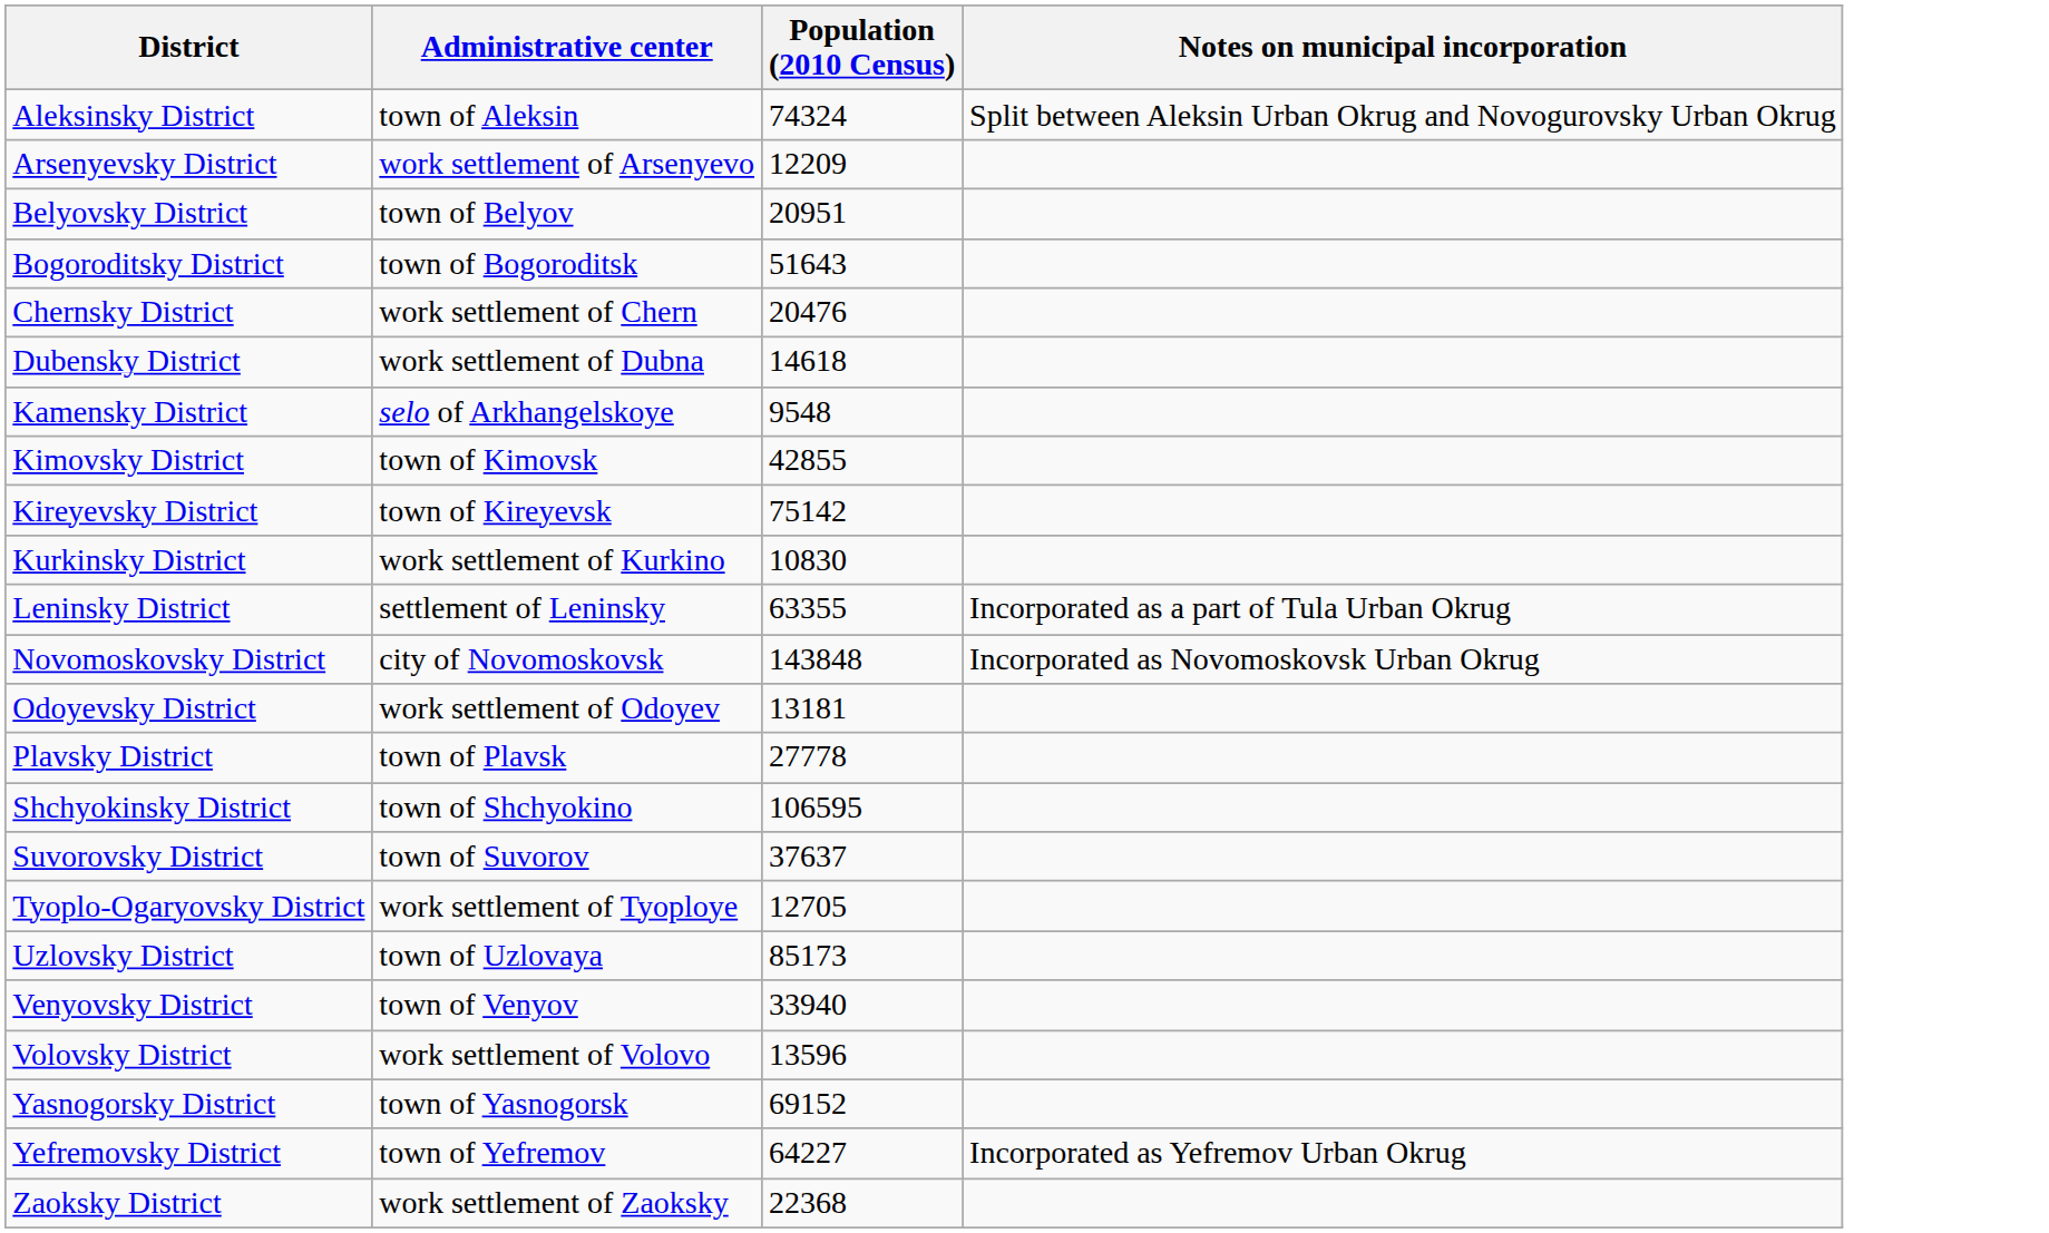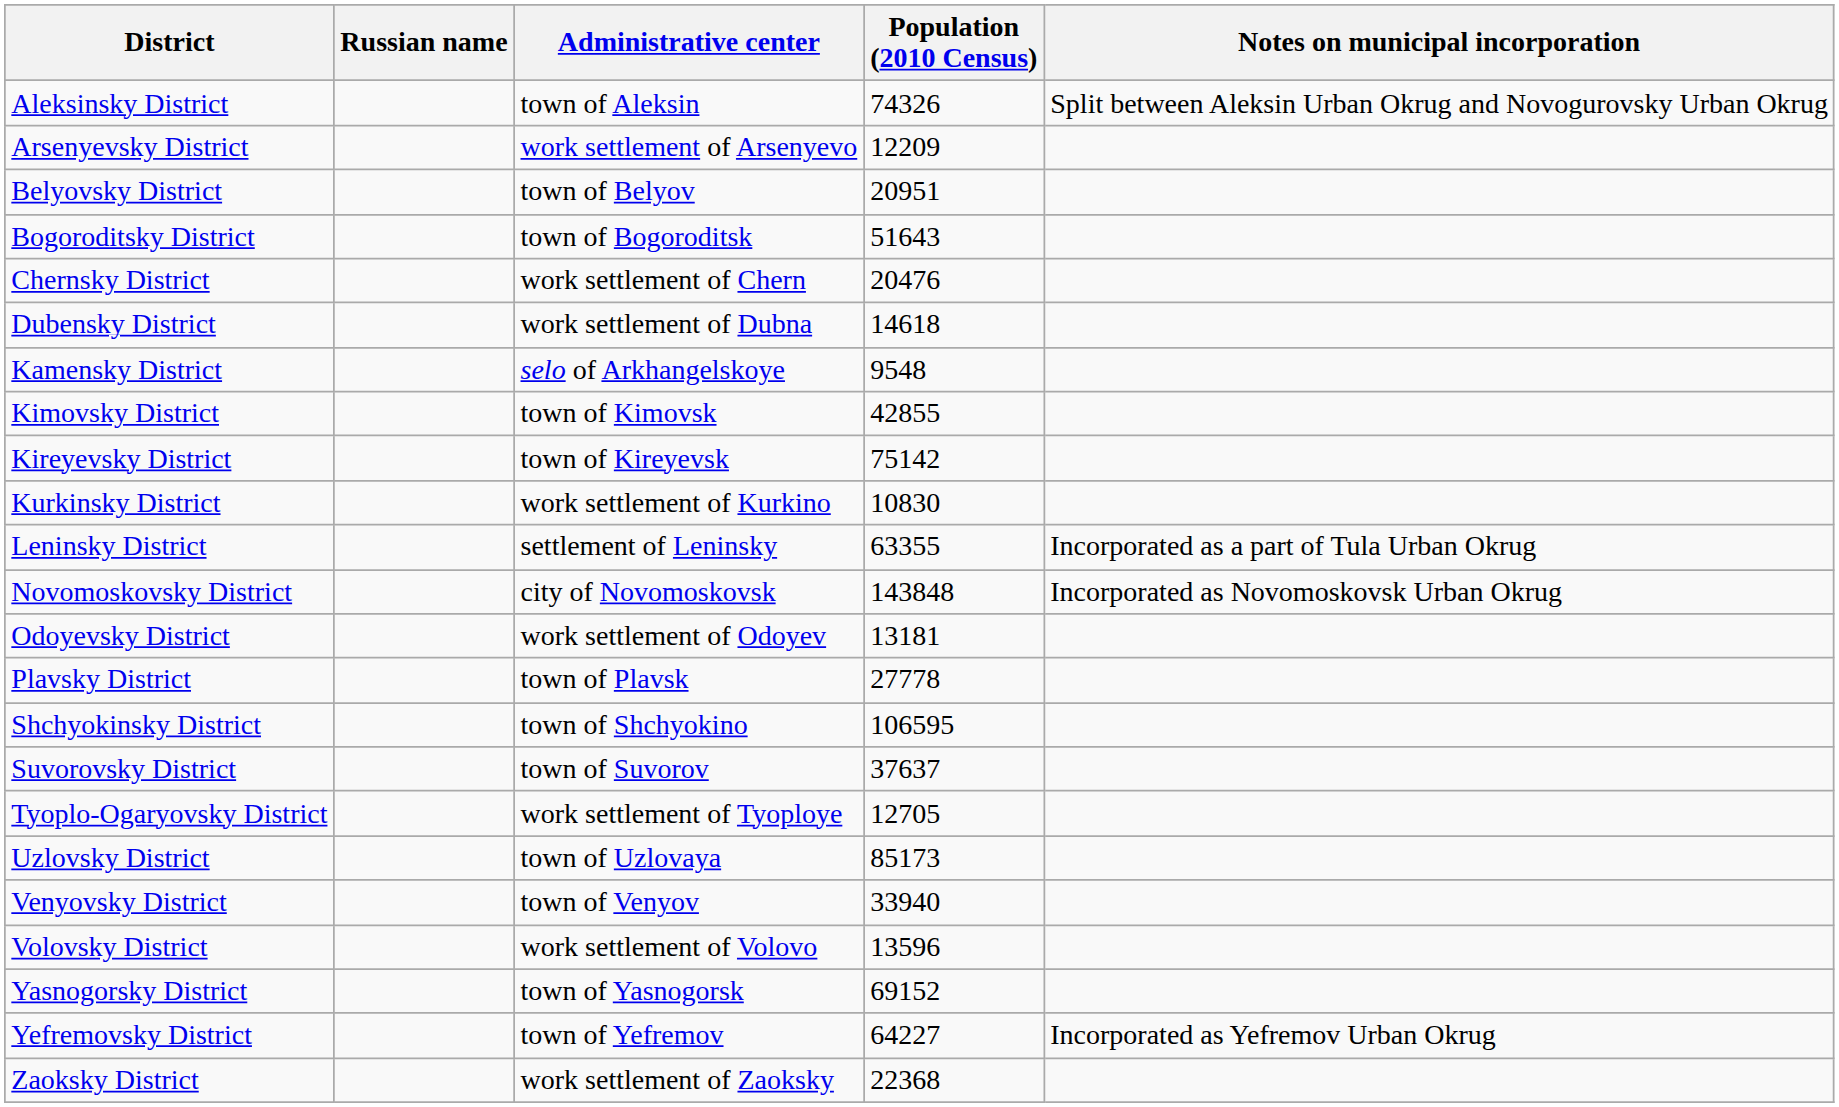+ column: Russian name
Aleksinsky District | Population (2010 Census): 74324 -> 74326
